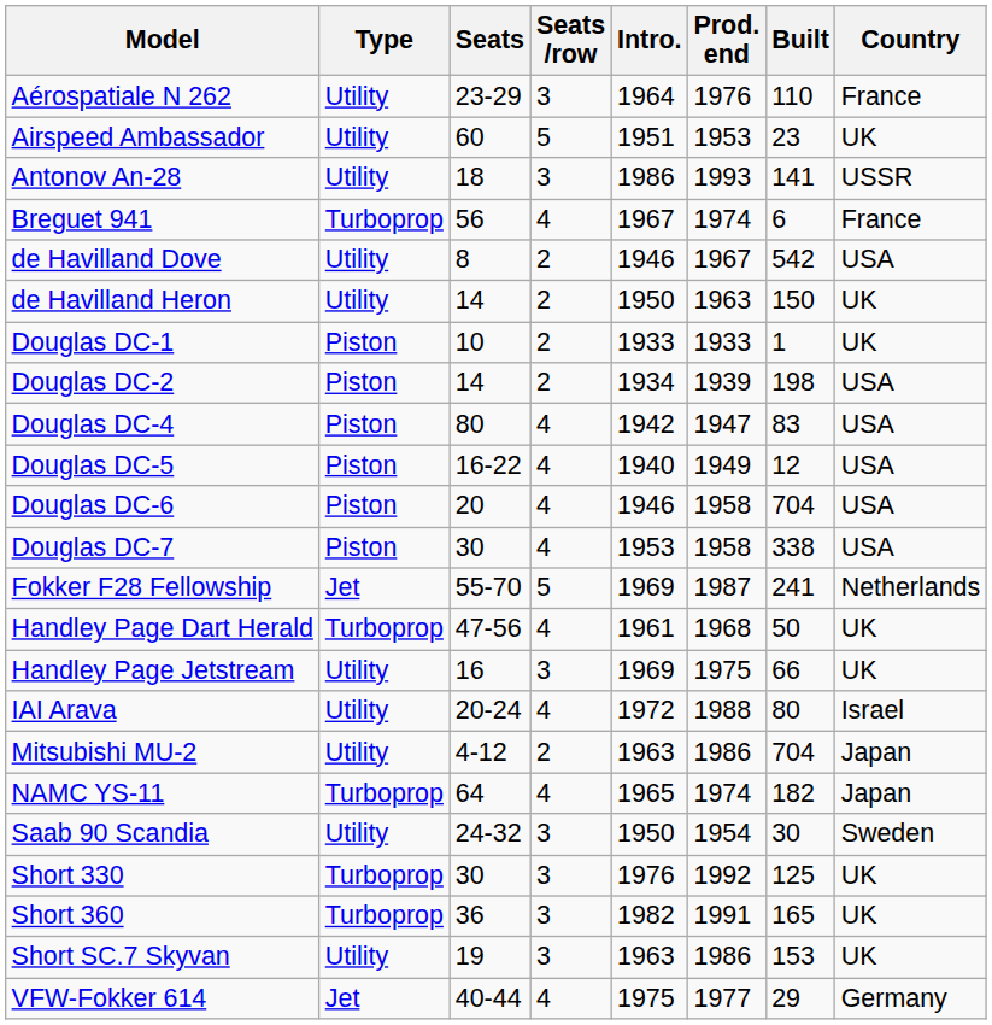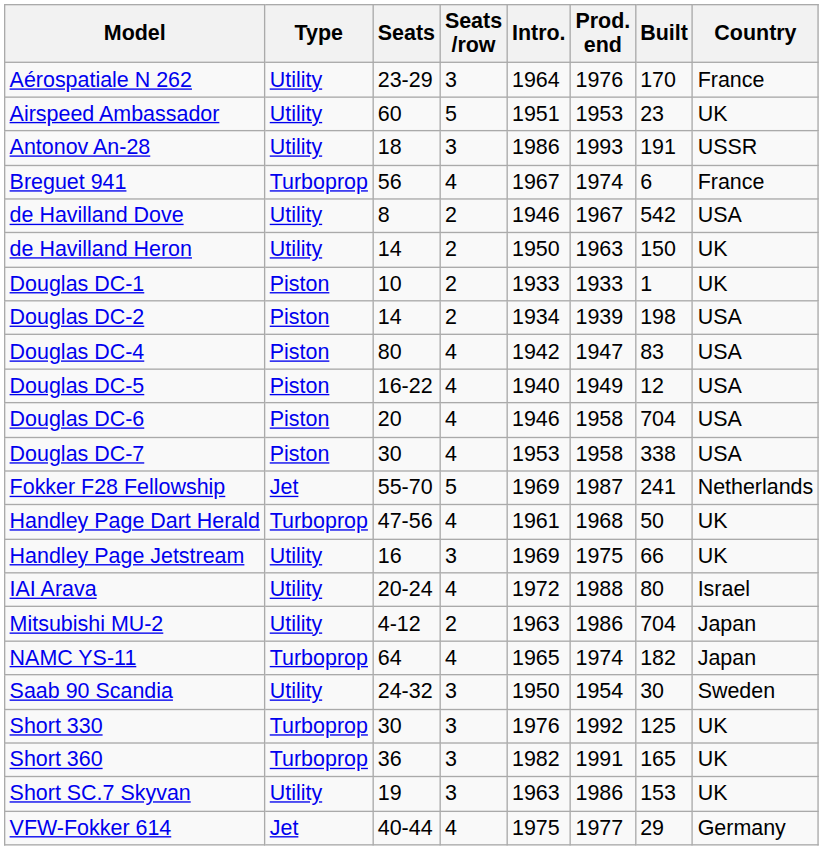Aérospatiale N 262 | Built: 110 -> 170
Antonov An-28 | Built: 141 -> 191
